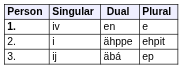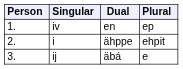iv | Person: bold -> normal
iv | Plural: e -> ep
ij | Plural: ep -> e
